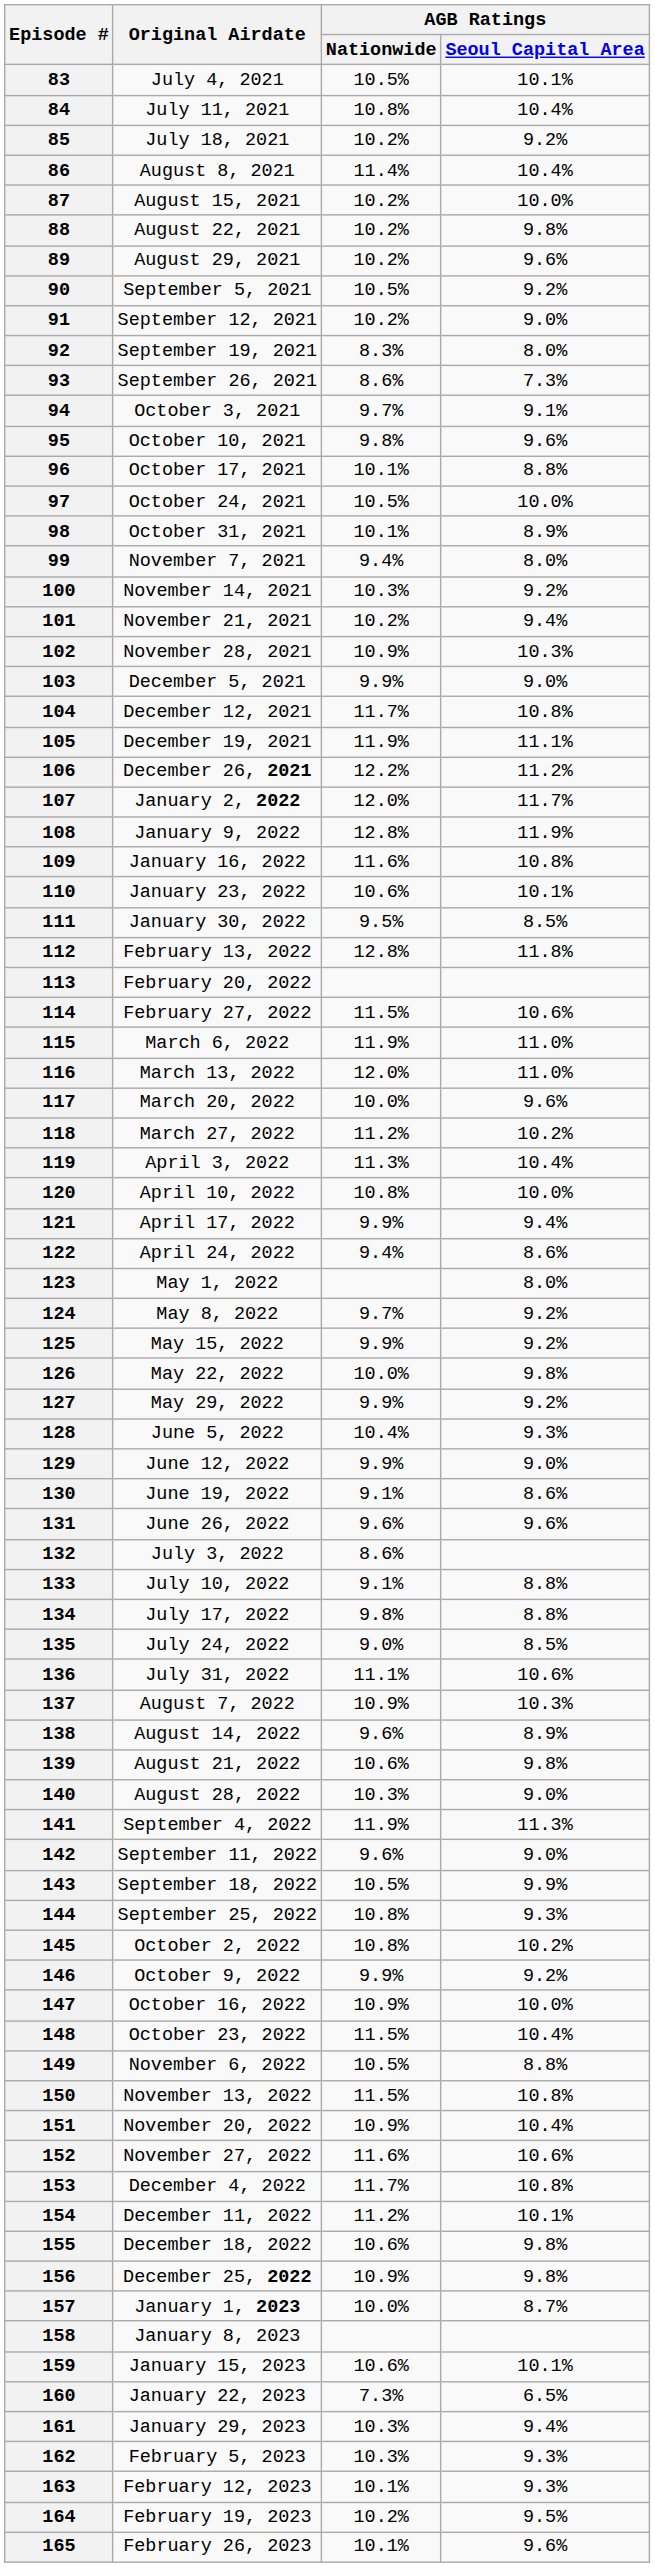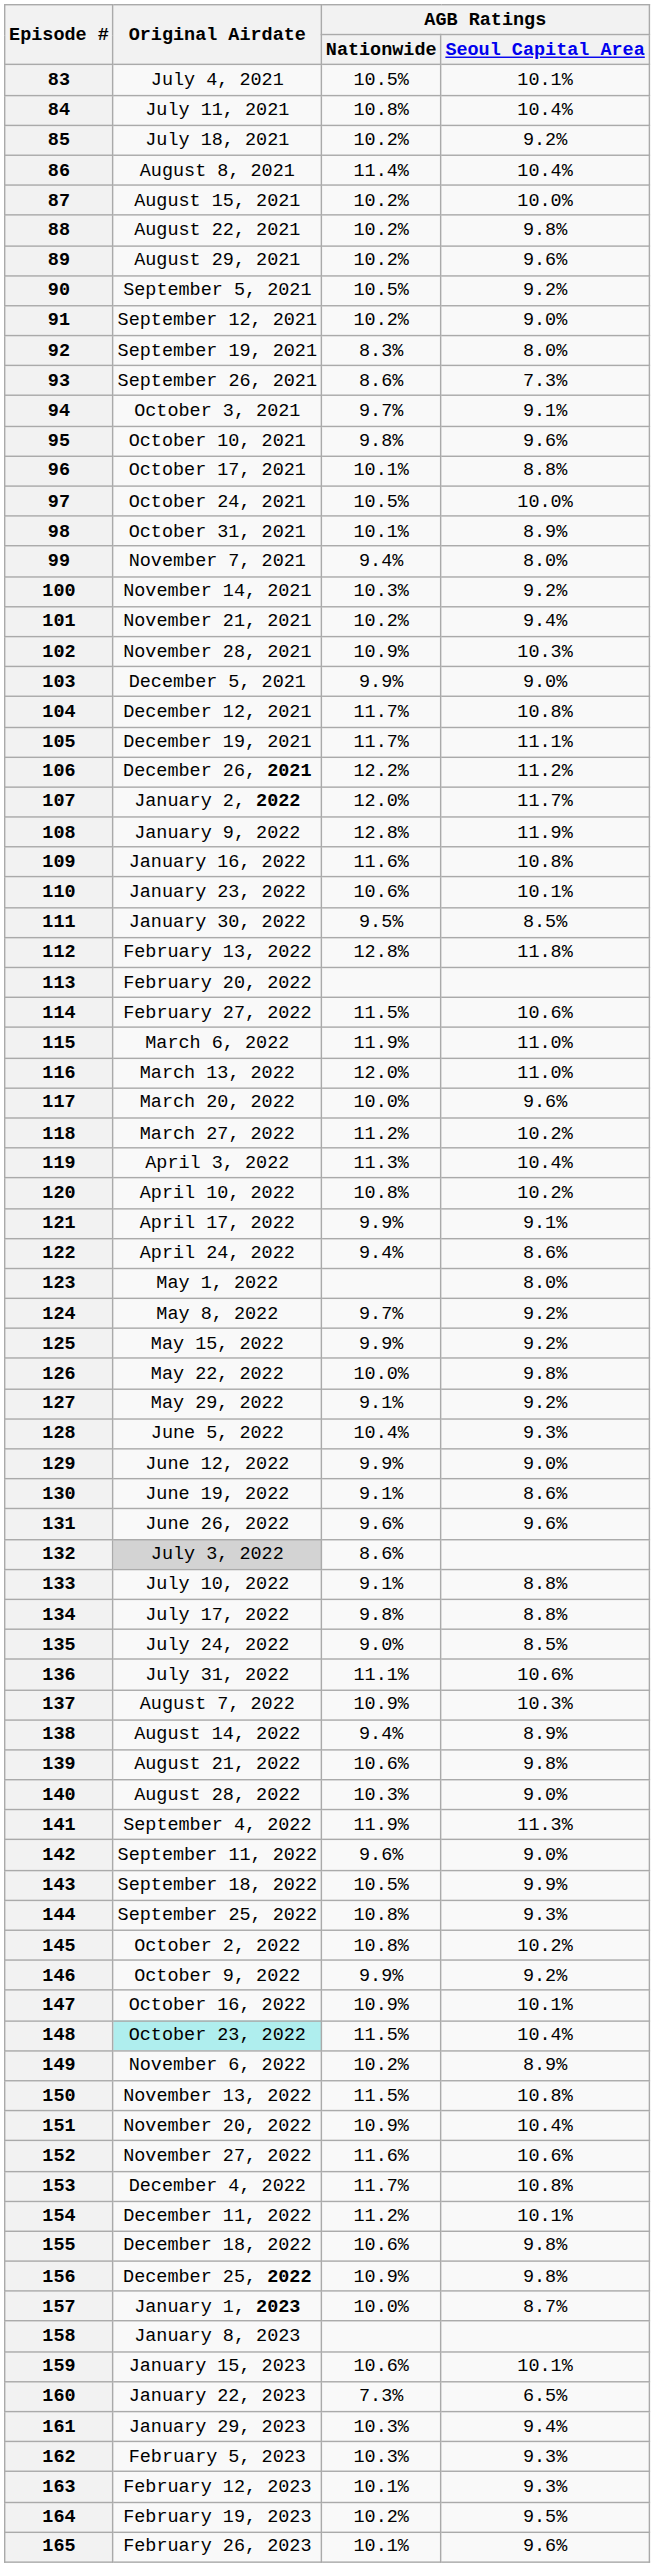105 | AGB Ratings / Nationwide: 11.9% -> 11.7%
120 | AGB Ratings / Seoul Capital Area: 10.0% -> 10.2%
121 | AGB Ratings / Seoul Capital Area: 9.4% -> 9.1%
127 | AGB Ratings / Nationwide: 9.9% -> 9.1%
132 | Original Airdate: no background -> lightgrey background
138 | AGB Ratings / Nationwide: 9.6% -> 9.4%
147 | AGB Ratings / Seoul Capital Area: 10.0% -> 10.1%
148 | Original Airdate: no background -> paleturquoise background
149 | AGB Ratings / Nationwide: 10.5% -> 10.2%
149 | AGB Ratings / Seoul Capital Area: 8.8% -> 8.9%
